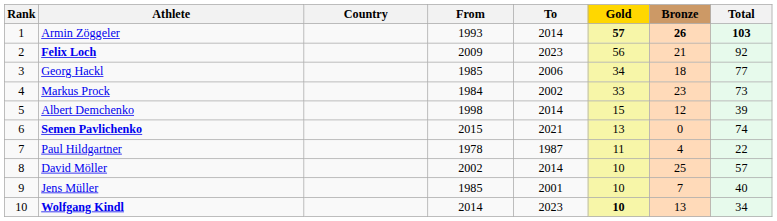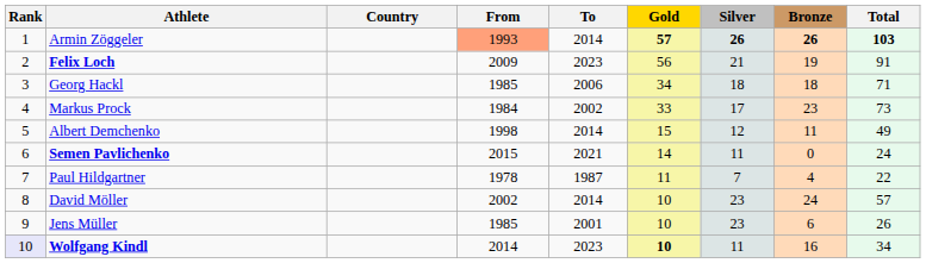+ column: Silver | 26 | 21 | 18 | 17 | 12 | 11 | 7 | 23 | 23 | 11
Armin Zöggeler | From: no background -> lightsalmon background
Felix Loch | Bronze: 21 -> 19
Felix Loch | Total: 92 -> 91
Georg Hackl | Total: 77 -> 71
Albert Demchenko | Bronze: 12 -> 11
Albert Demchenko | Total: 39 -> 49
Semen Pavlichenko | Gold: 13 -> 14
Semen Pavlichenko | Total: 74 -> 24
David Möller | Bronze: 25 -> 24
Jens Müller | Bronze: 7 -> 6
Jens Müller | Total: 40 -> 26
Wolfgang Kindl | Rank: no background -> lavender background
Wolfgang Kindl | Bronze: 13 -> 16
